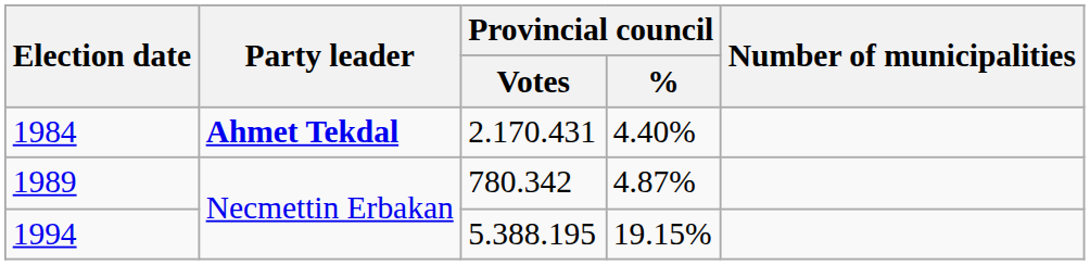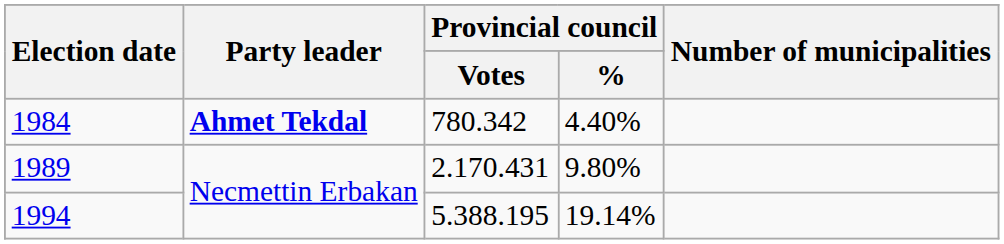1984 | Provincial council / Votes: 2.170.431 -> 780.342
1989 | Provincial council / Votes: 780.342 -> 2.170.431
1989 | Provincial council / %: 4.87% -> 9.80%
1994 | Provincial council / %: 19.15% -> 19.14%
